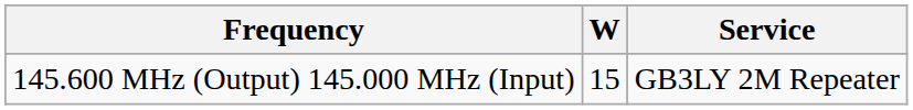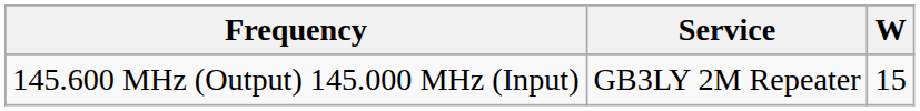columns swapped: W <-> Service
